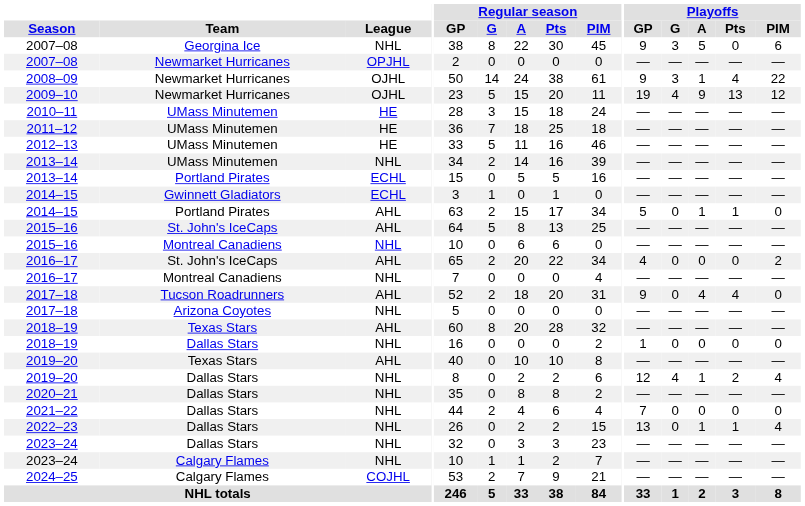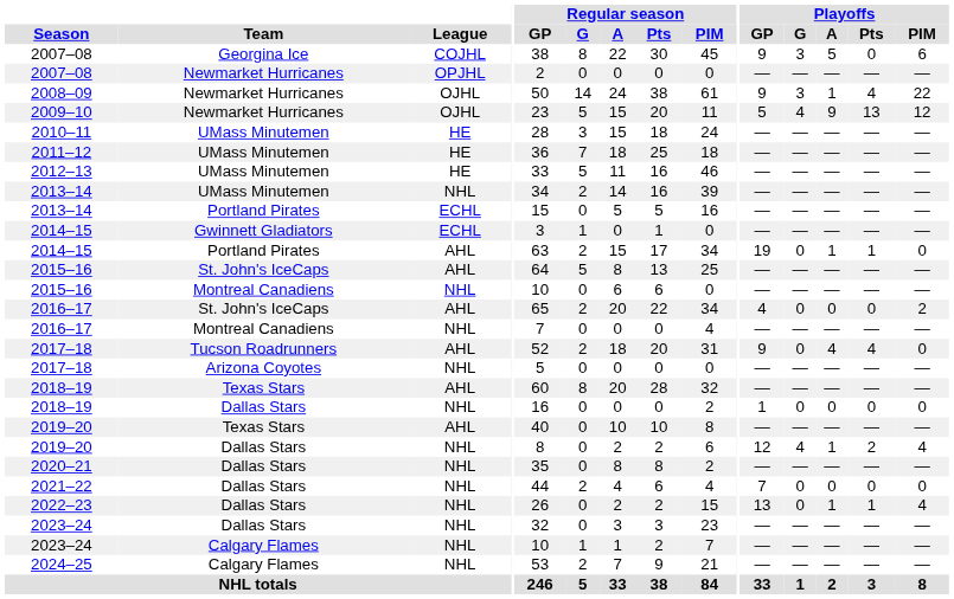2007–08 / Georgina Ice | League: NHL -> COJHL
2009–10 | Playoffs / GP: 19 -> 5
2014–15 / Portland Pirates | Playoffs / GP: 5 -> 19
2024–25 | League: COJHL -> NHL
